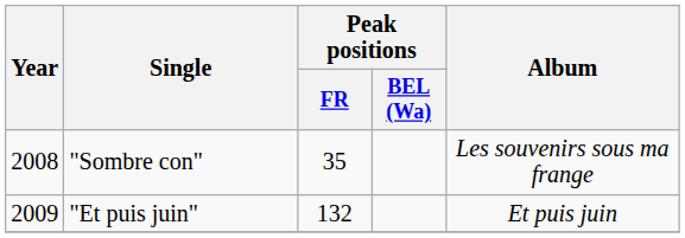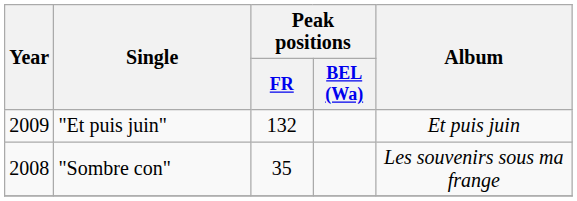rows swapped: "Sombre con" <-> "Et puis juin"
